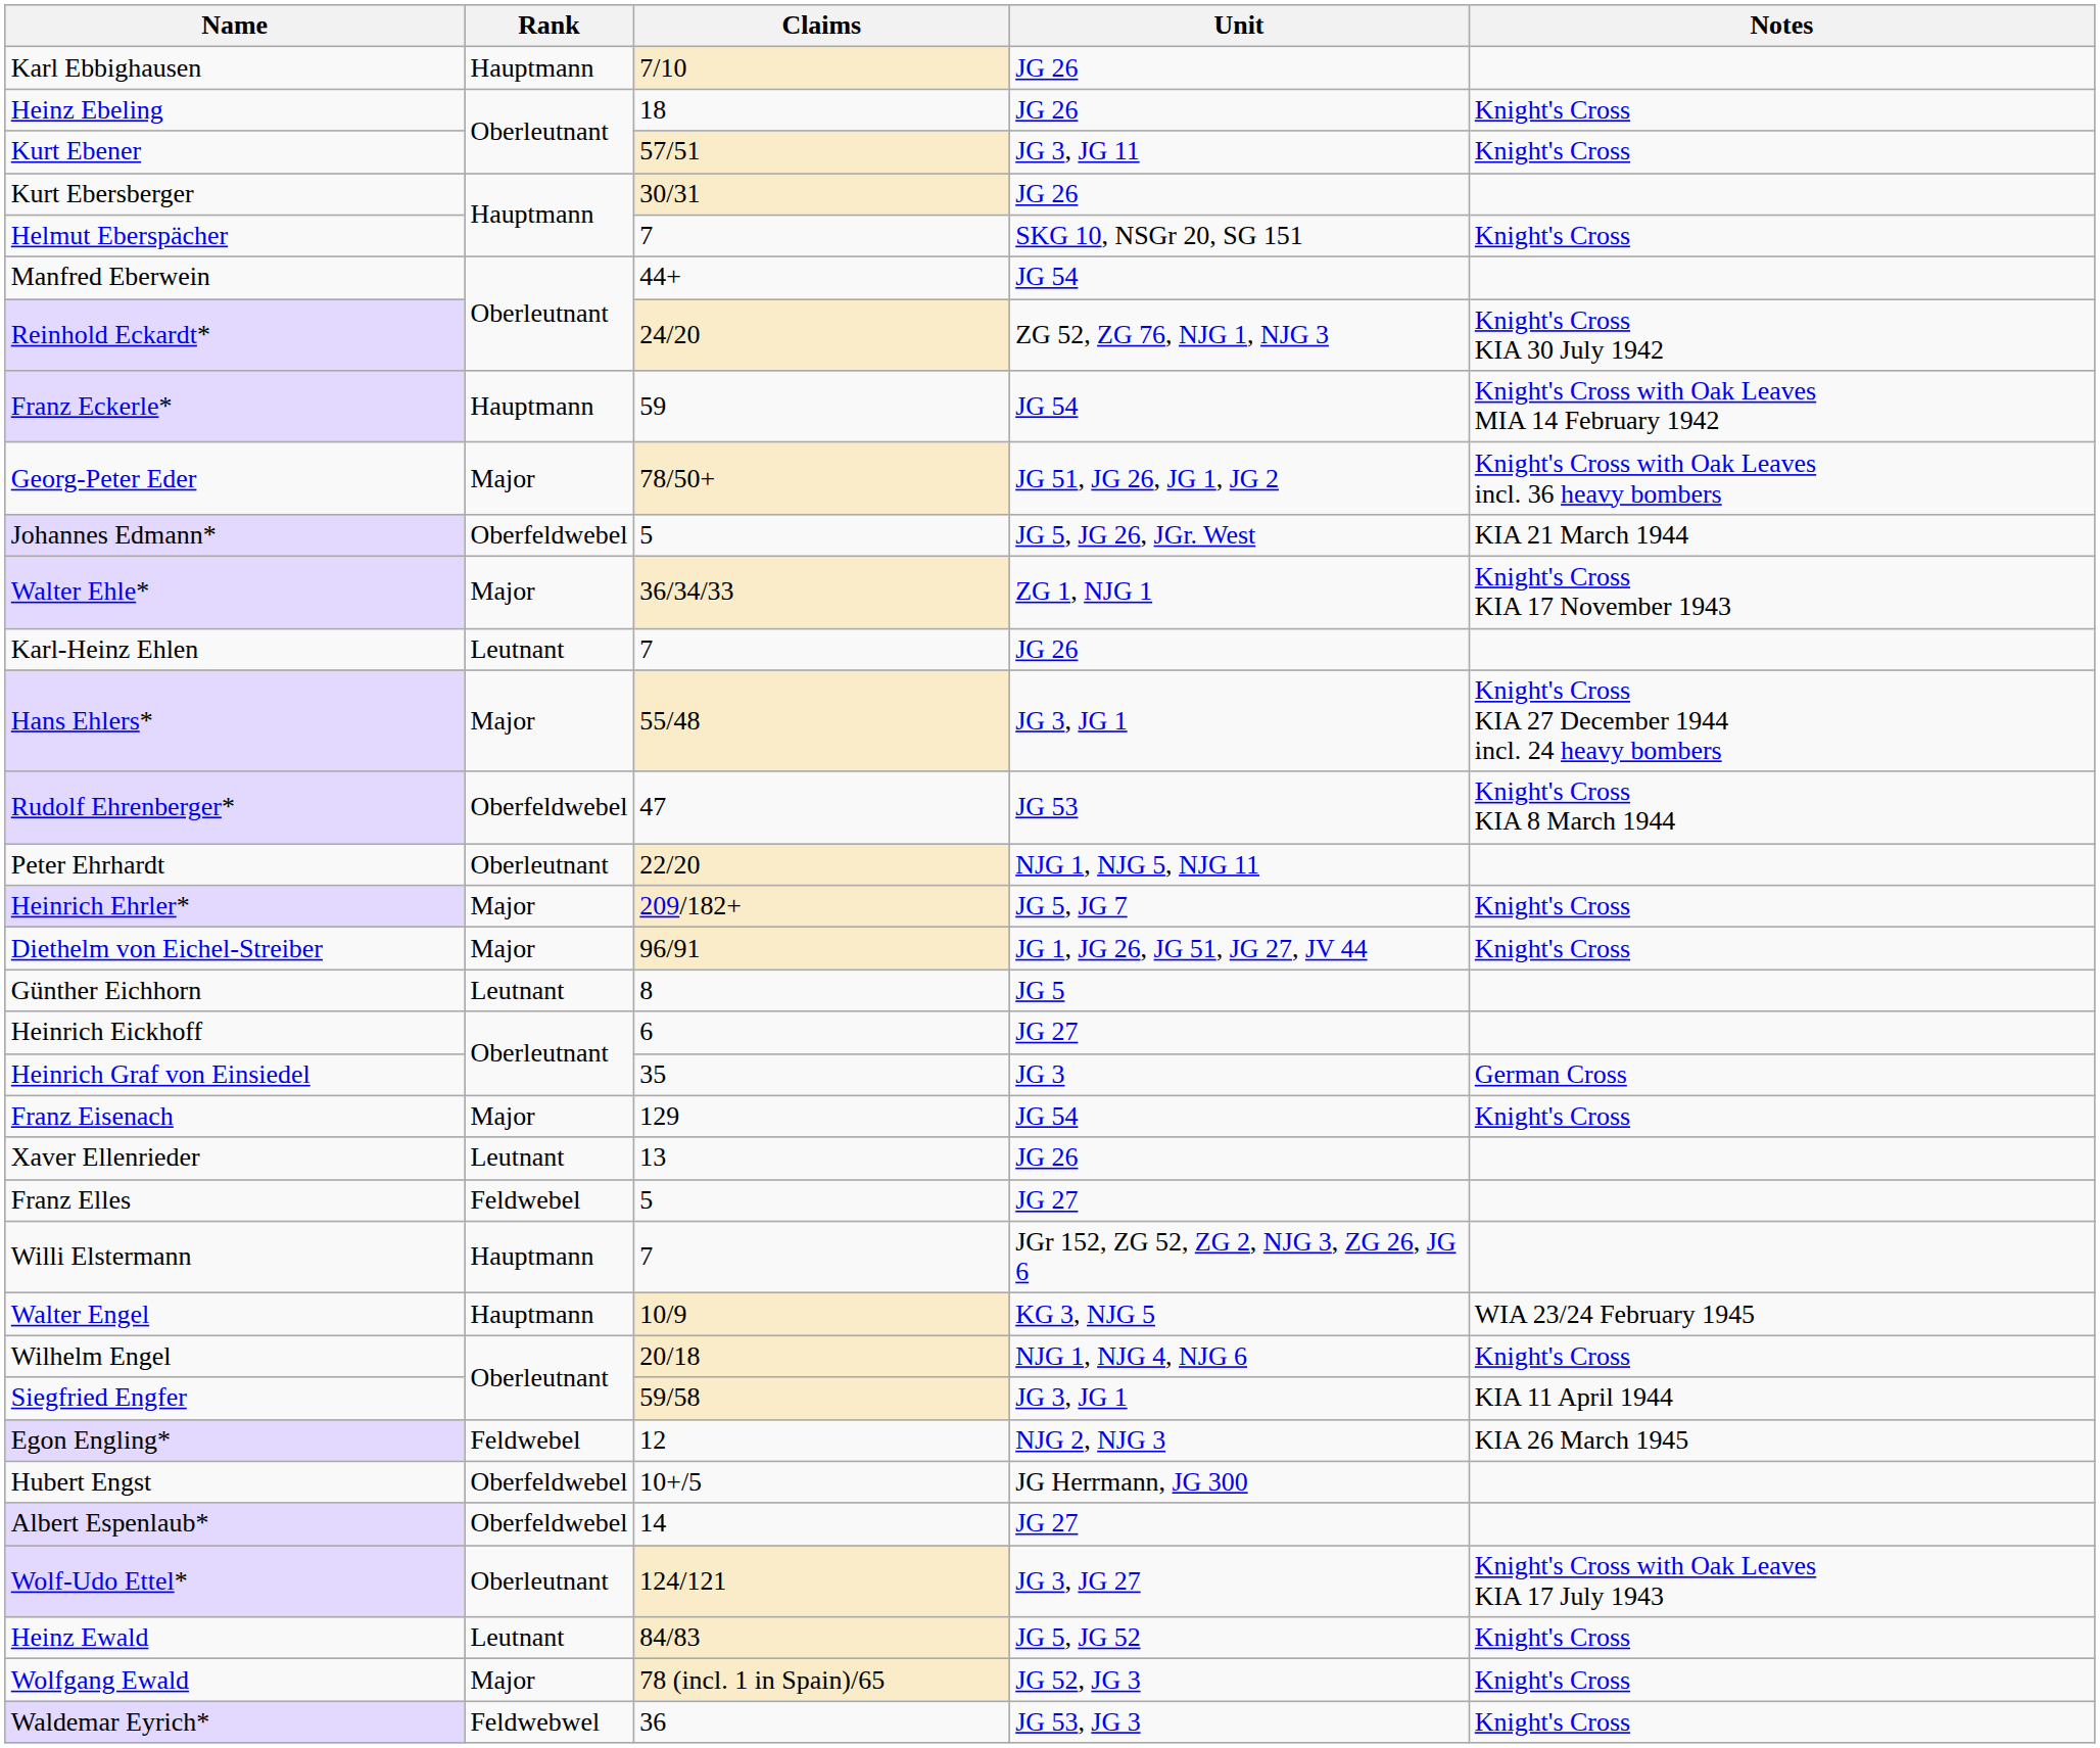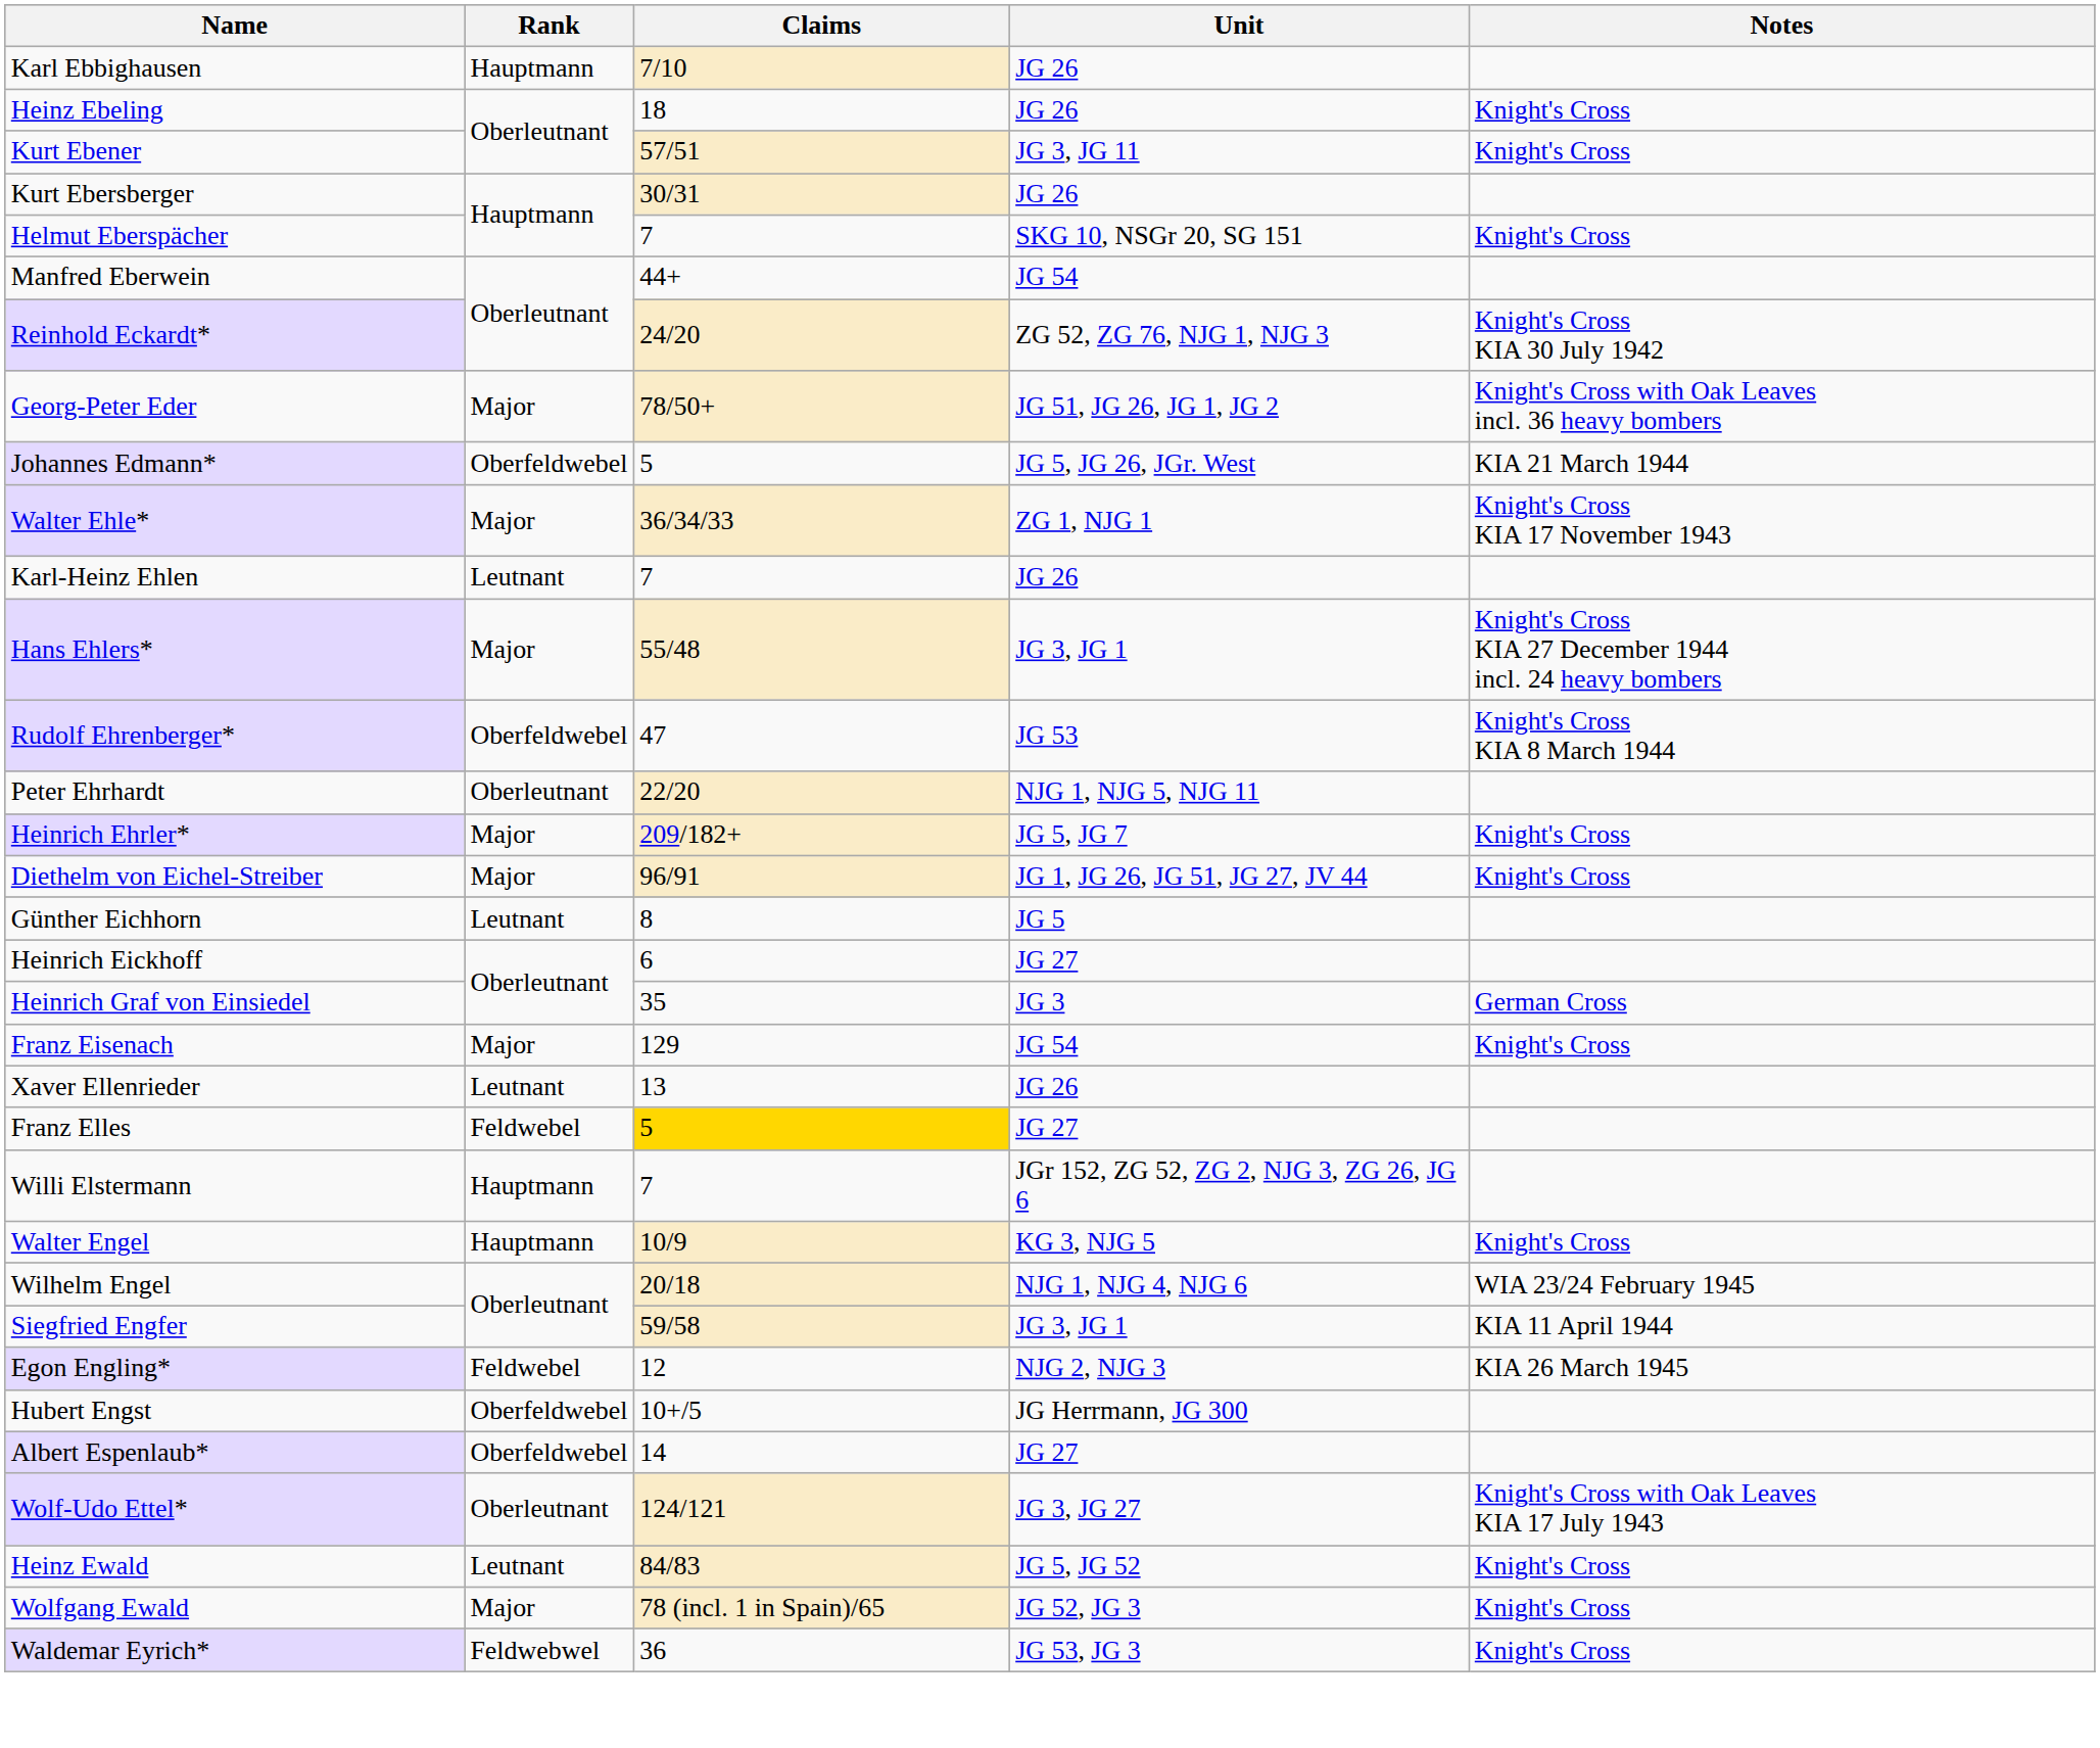- row: Franz Eckerle* | Hauptmann | 59 | JG 54 | Knight's Cross with Oak Leaves MIA 14 February 1942
Franz Elles | Claims: no background -> gold background
Walter Engel | Notes: WIA 23/24 February 1945 -> Knight's Cross
Wilhelm Engel | Notes: Knight's Cross -> WIA 23/24 February 1945
